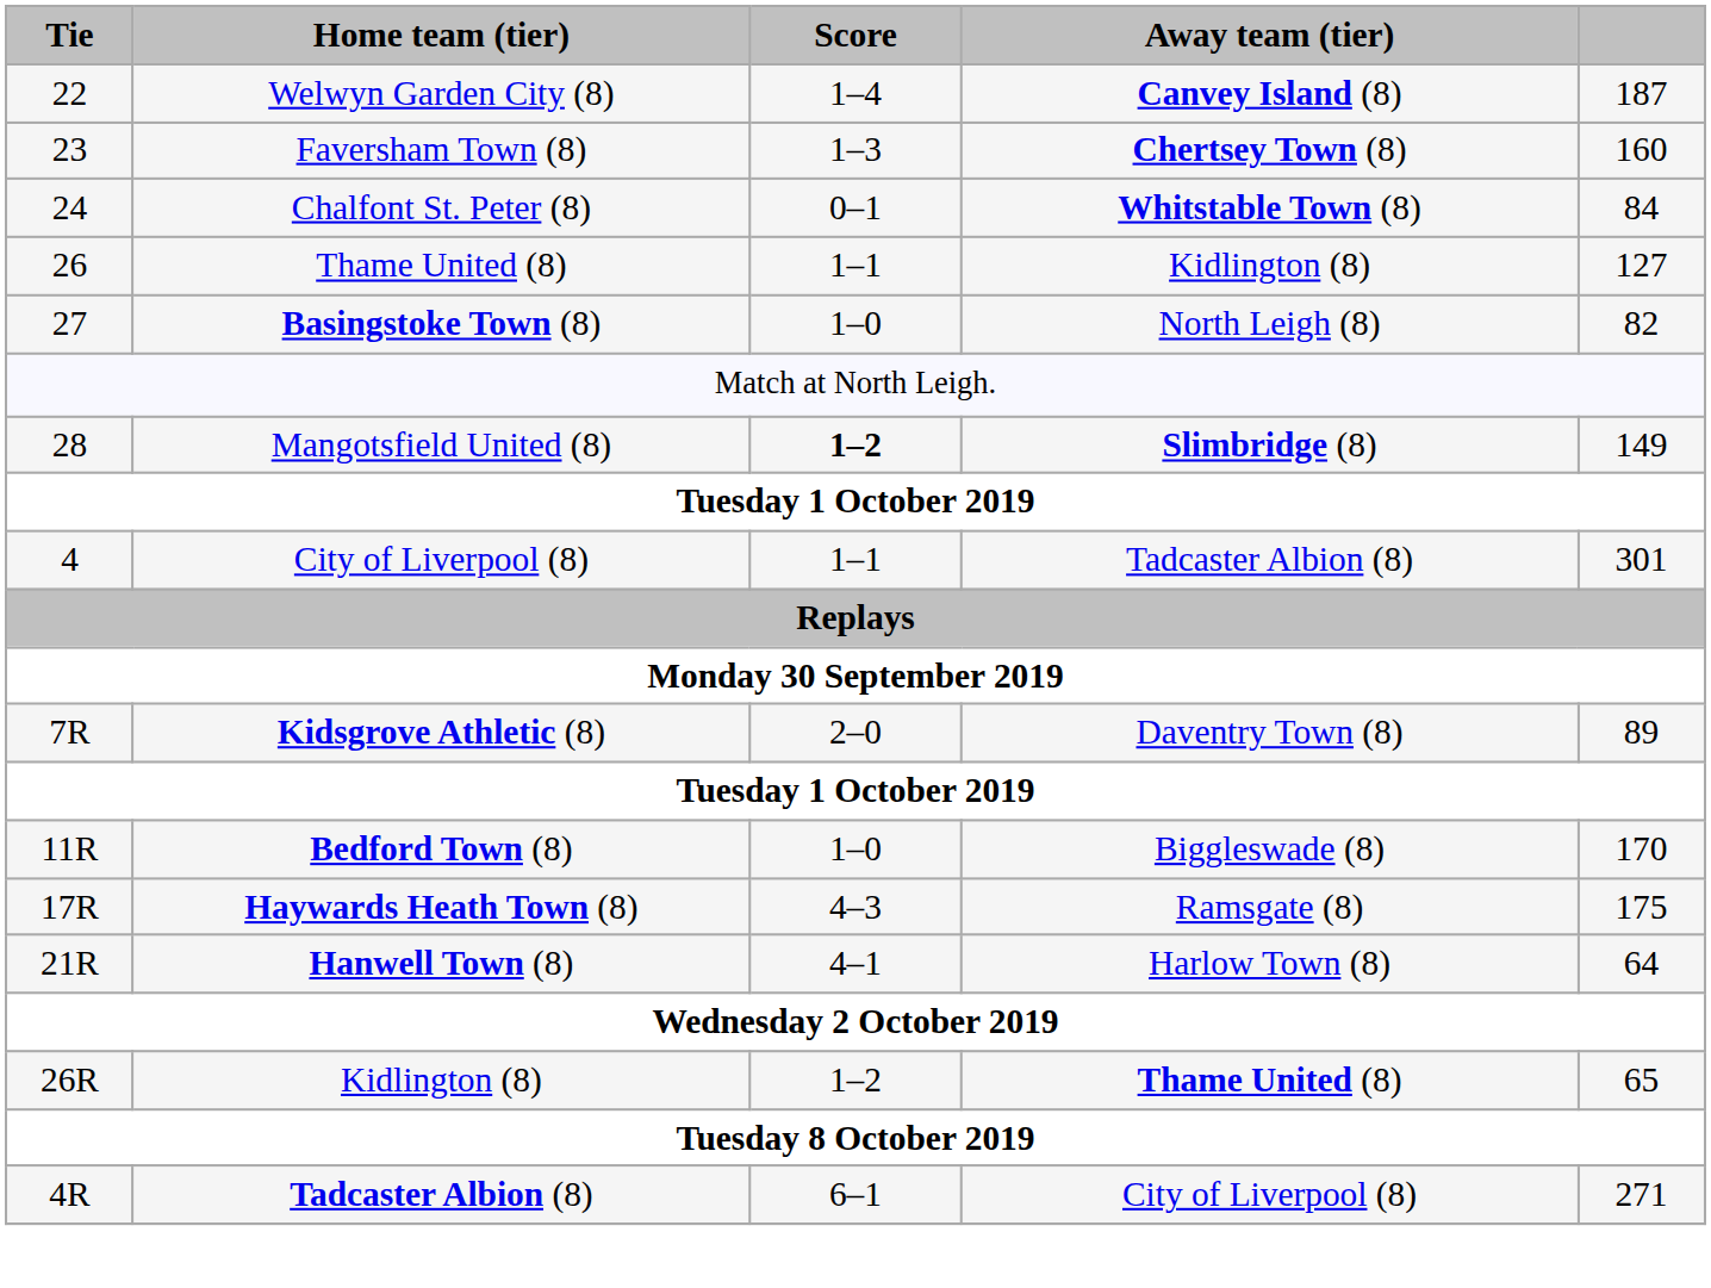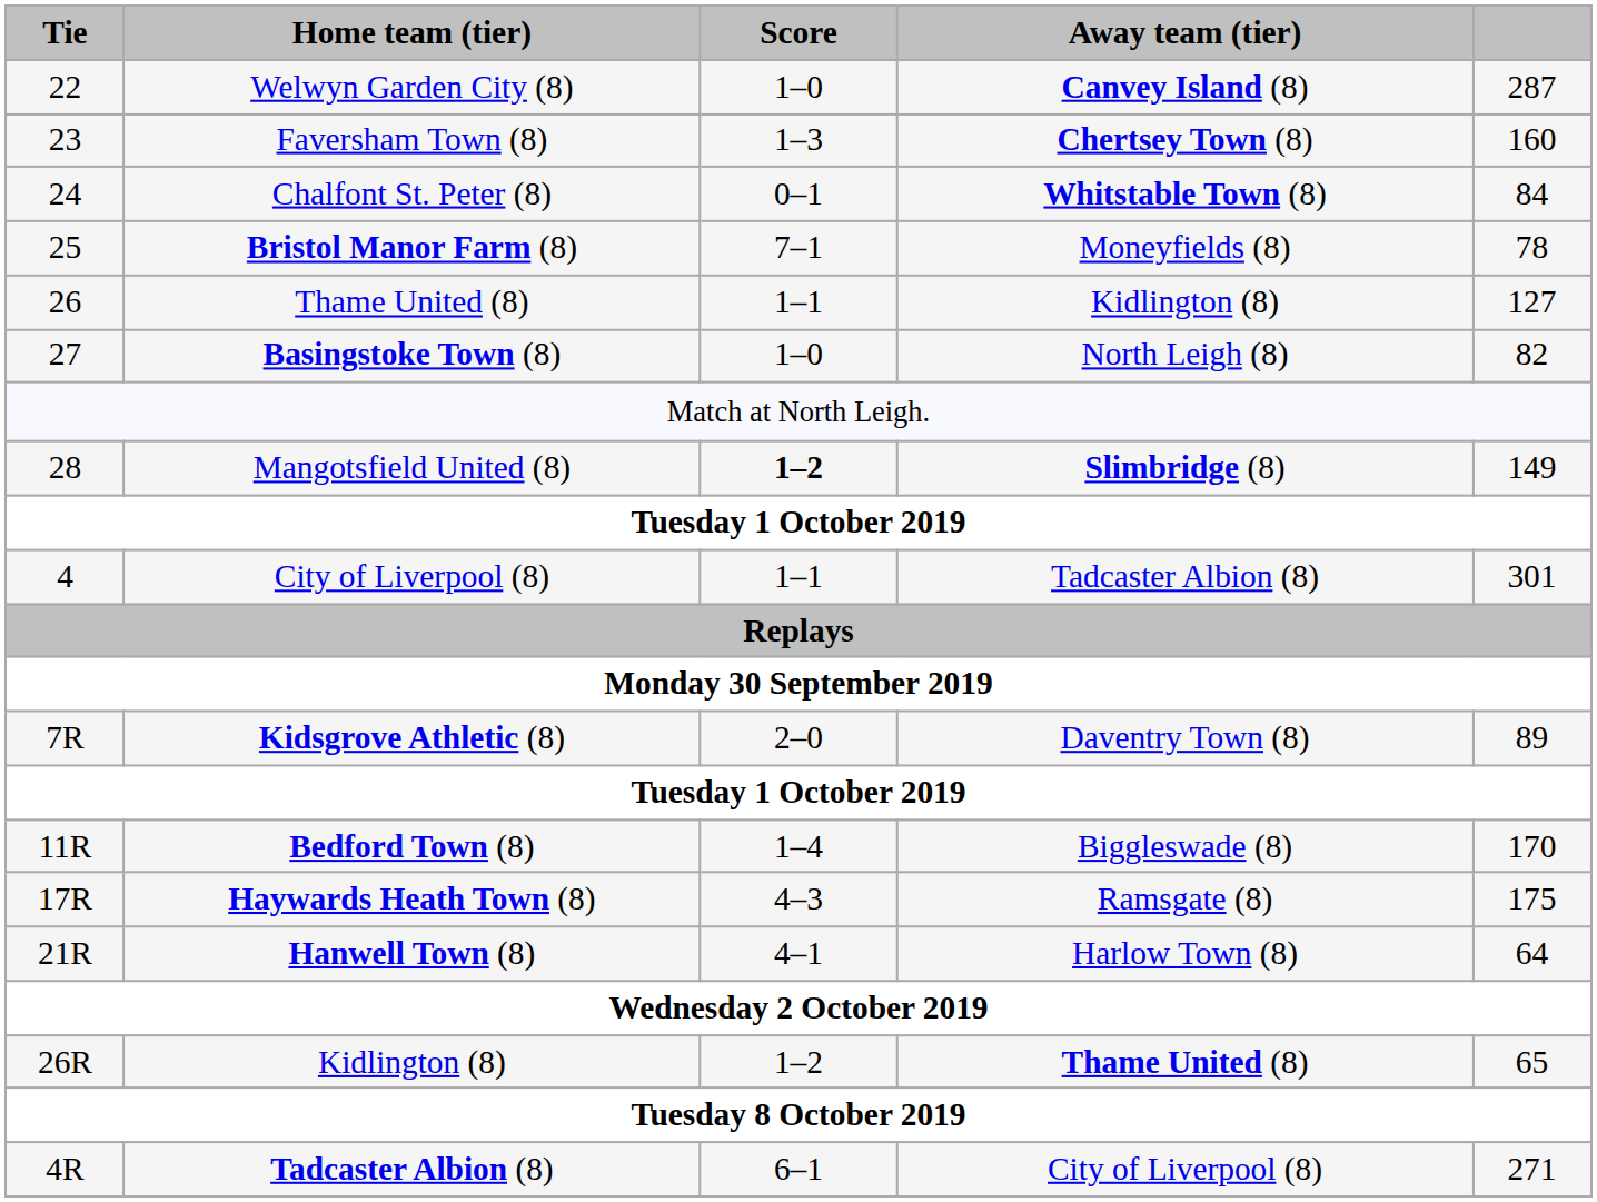Welwyn Garden City (8) | Score: 1–4 -> 1–0
Welwyn Garden City (8) | column 5: 187 -> 287
+ row: 25 | Bristol Manor Farm (8) | 7–1 | Moneyfields (8) | 78
Bedford Town (8) | Score: 1–0 -> 1–4
